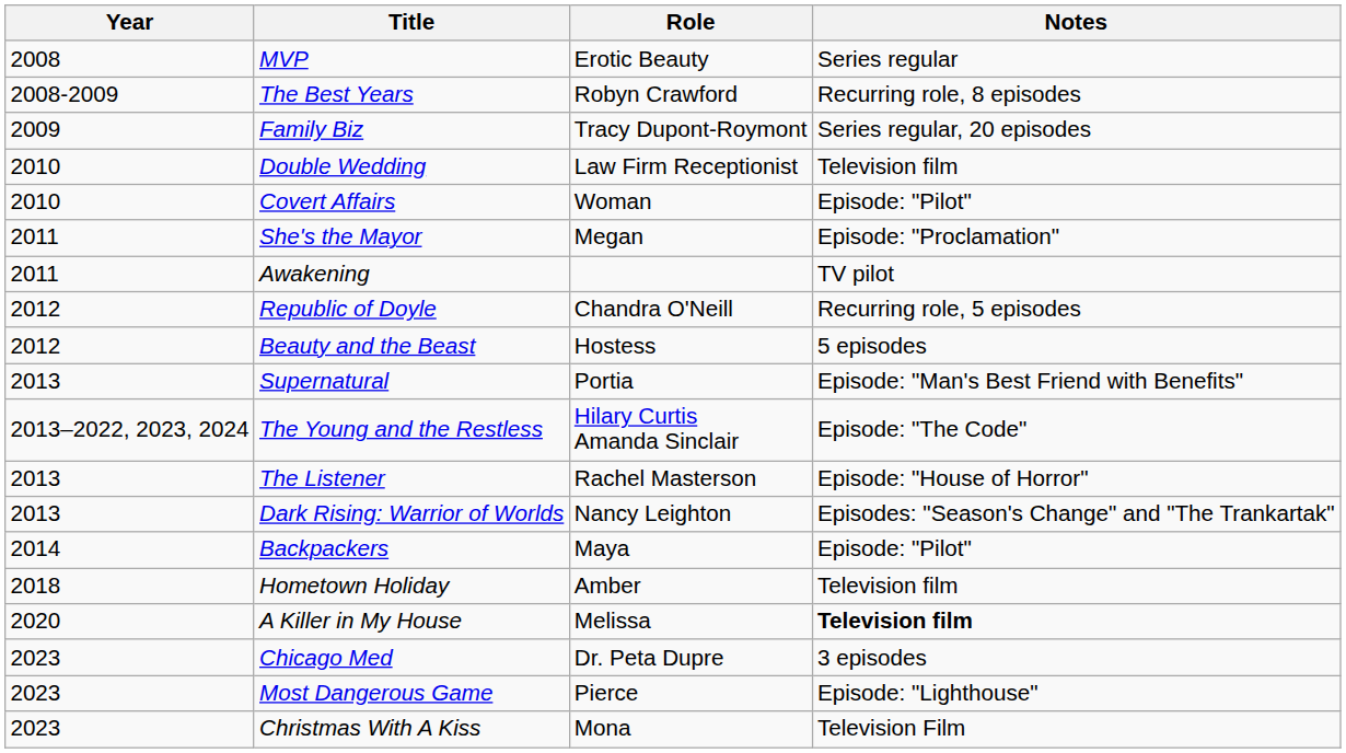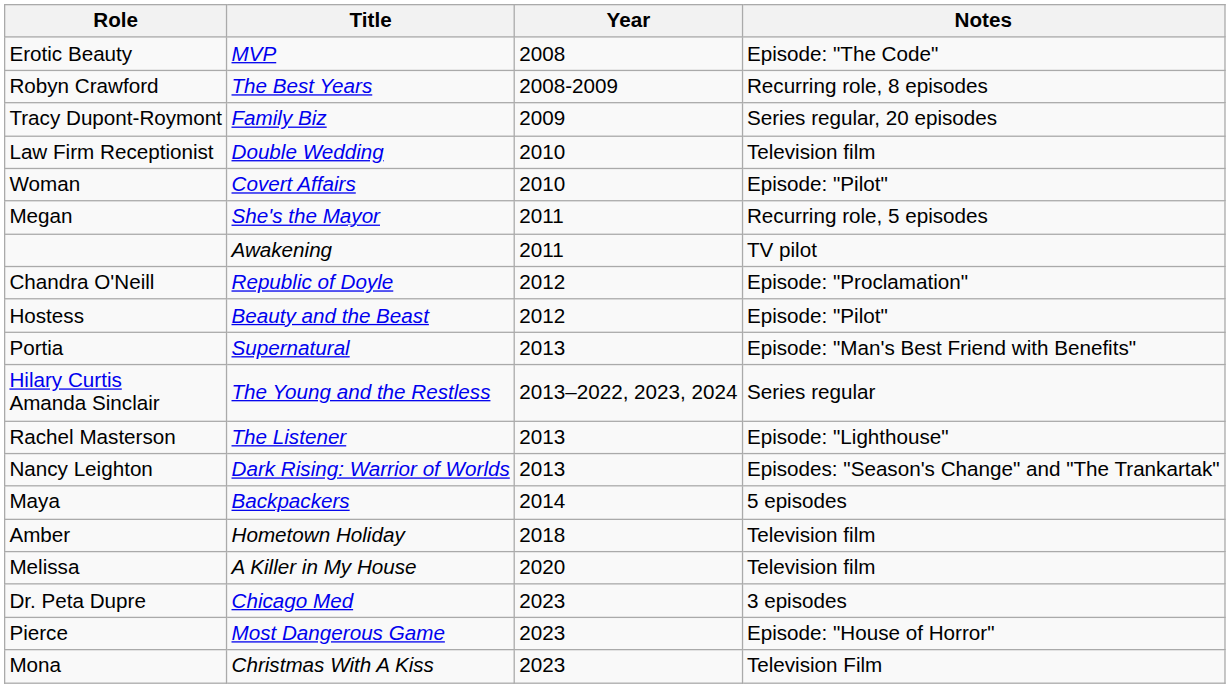columns swapped: Year <-> Role
MVP | Notes: Series regular -> Episode: "The Code"
She's the Mayor | Notes: Episode: "Proclamation" -> Recurring role, 5 episodes
Republic of Doyle | Notes: Recurring role, 5 episodes -> Episode: "Proclamation"
Beauty and the Beast | Notes: 5 episodes -> Episode: "Pilot"
The Young and the Restless | Notes: Episode: "The Code" -> Series regular
The Listener | Notes: Episode: "House of Horror" -> Episode: "Lighthouse"
Backpackers | Notes: Episode: "Pilot" -> 5 episodes
A Killer in My House | Notes: bold -> normal
Most Dangerous Game | Notes: Episode: "Lighthouse" -> Episode: "House of Horror"
